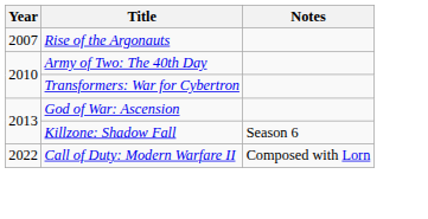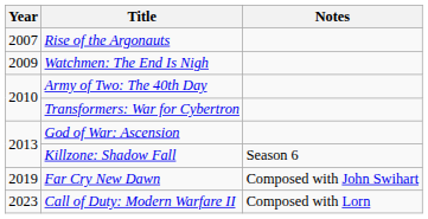+ row: 2009 | Watchmen: The End Is Nigh
+ row: 2019 | Far Cry New Dawn | Composed with John Swihart
Call of Duty: Modern Warfare II | Year: 2022 -> 2023
